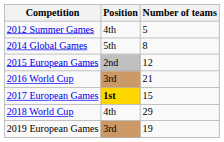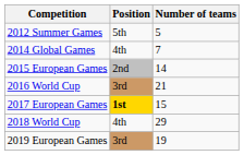2012 Summer Games | Position: 4th -> 5th
2014 Global Games | Position: 5th -> 4th
2014 Global Games | Number of teams: 8 -> 7
2015 European Games | Number of teams: 12 -> 14
